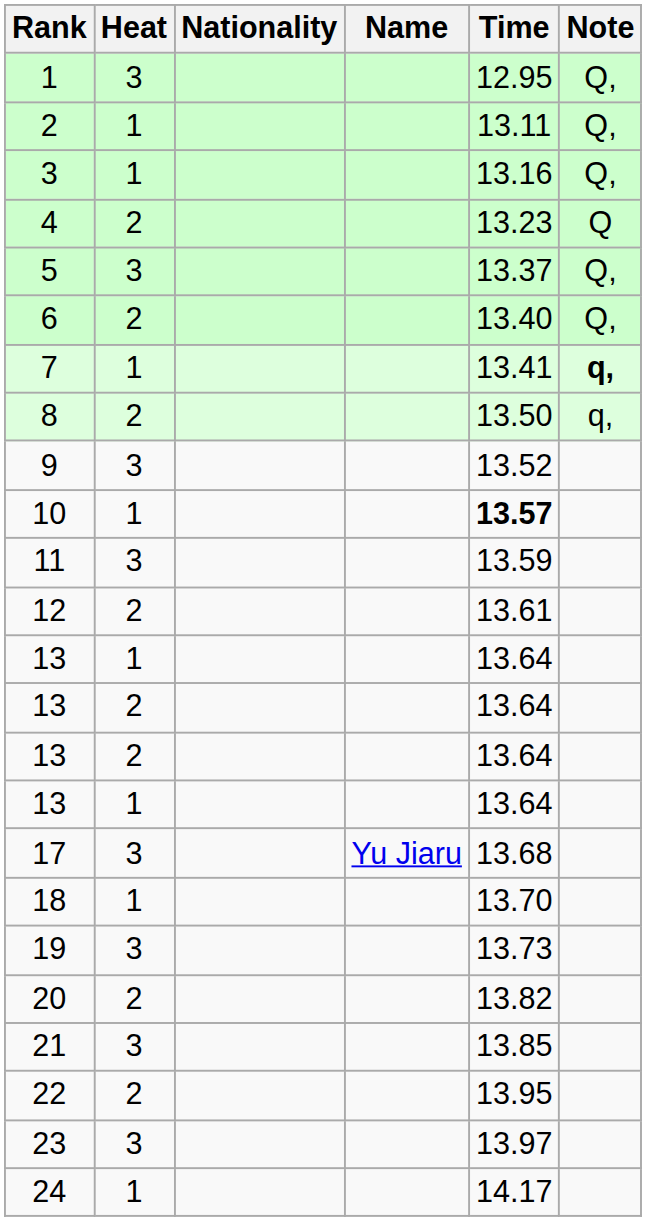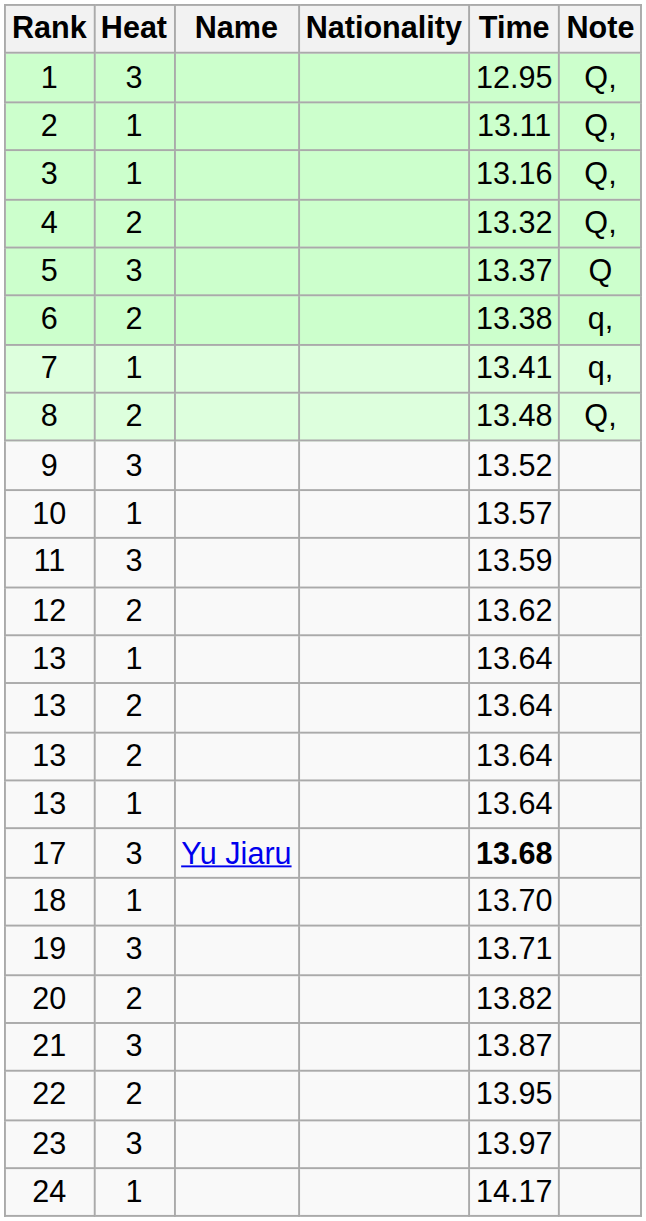columns swapped: Name <-> Nationality
4 | Time: 13.23 -> 13.32
4 | Note: Q -> Q,
5 | Note: Q, -> Q
6 | Time: 13.40 -> 13.38
6 | Note: Q, -> q,
7 | Note: bold -> normal
8 | Time: 13.50 -> 13.48
8 | Note: q, -> Q,
10 | Time: bold -> normal
12 | Time: 13.61 -> 13.62
17 | Time: normal -> bold
19 | Time: 13.73 -> 13.71
21 | Time: 13.85 -> 13.87
